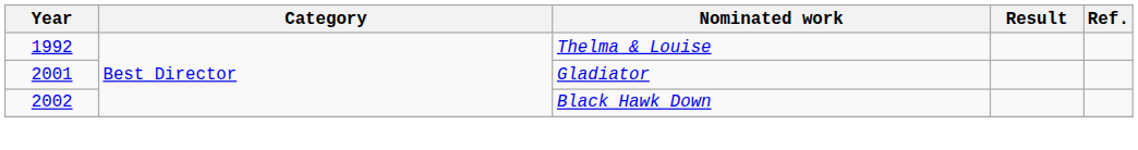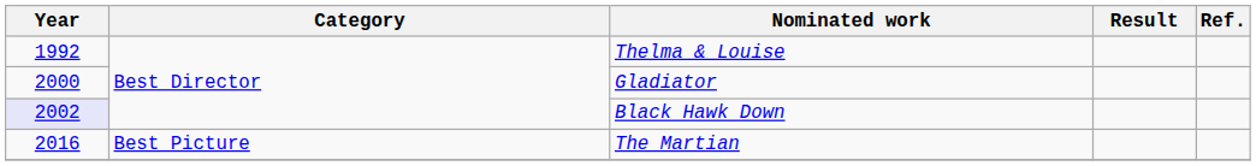Gladiator | Year: 2001 -> 2000
Black Hawk Down | Year: no background -> lavender background
+ row: 2016 | Best Picture | The Martian
